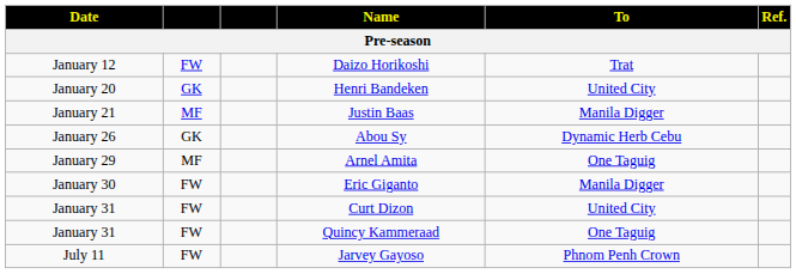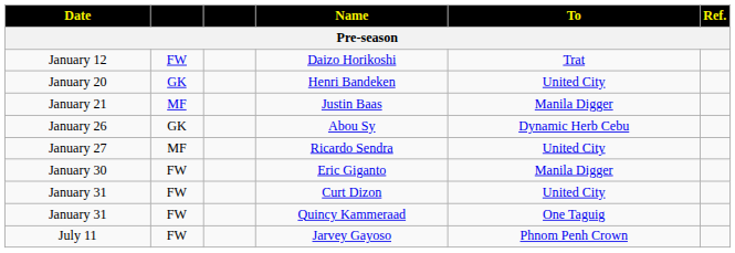+ row: January 27 | MF | Ricardo Sendra | United City
- row: January 29 | MF | Arnel Amita | One Taguig
